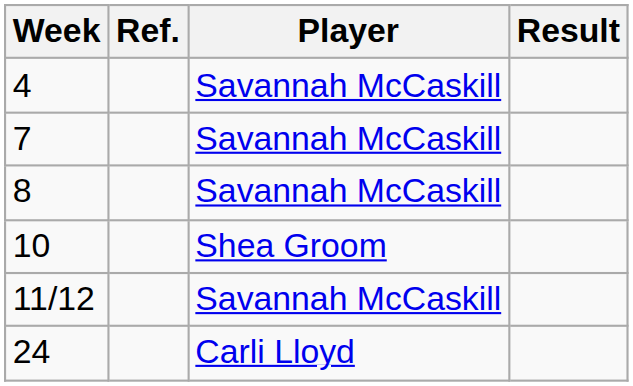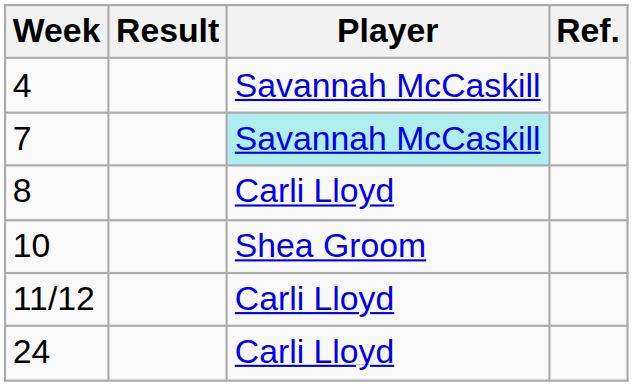columns swapped: Result <-> Ref.
7 | Player: no background -> paleturquoise background
8 | Player: Savannah McCaskill -> Carli Lloyd
11/12 | Player: Savannah McCaskill -> Carli Lloyd
